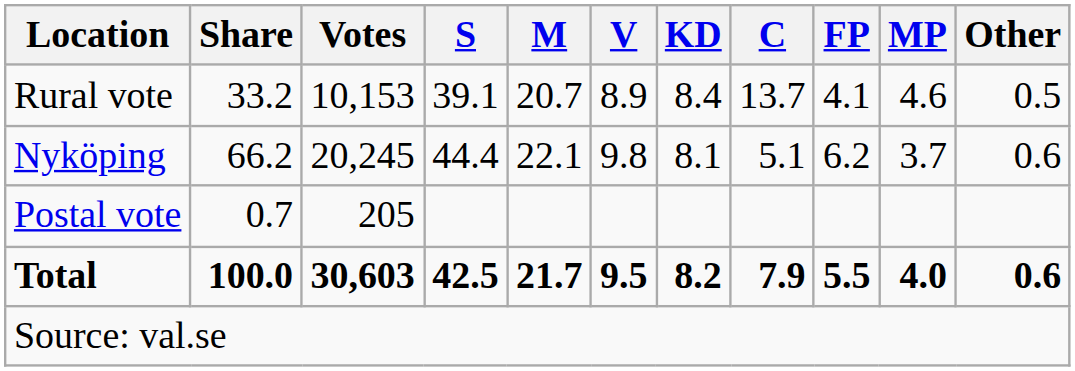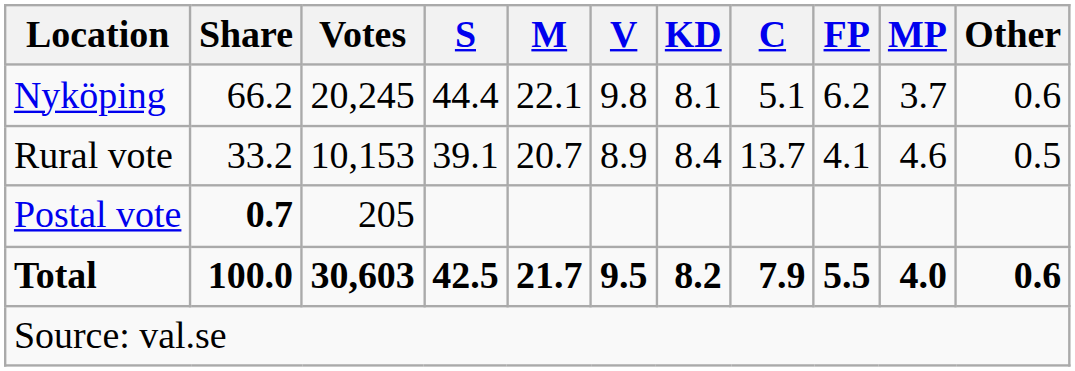rows swapped: Nyköping <-> Rural vote
Postal vote | Share: normal -> bold
